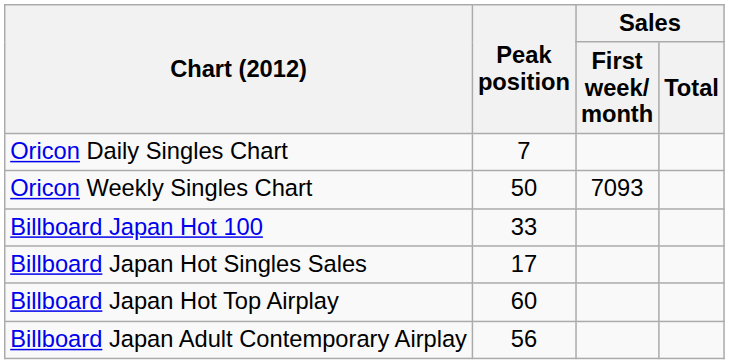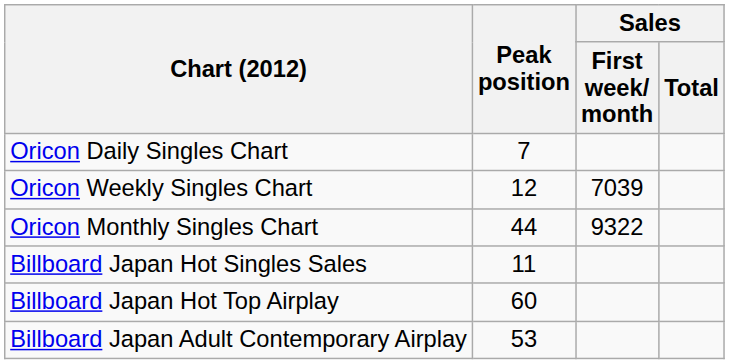Oricon Weekly Singles Chart | Peak position: 50 -> 12
Oricon Weekly Singles Chart | Sales / First week/ month: 7093 -> 7039
+ row: Oricon Monthly Singles Chart | 44 | 9322
- row: Billboard Japan Hot 100 | 33
Billboard Japan Hot Singles Sales | Peak position: 17 -> 11
Billboard Japan Adult Contemporary Airplay | Peak position: 56 -> 53
